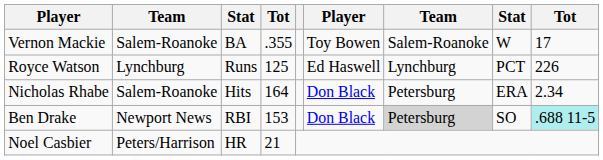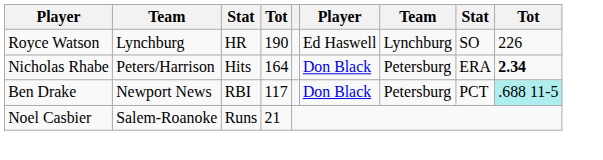- row: Vernon Mackie | Salem-Roanoke | BA | .355 | Toy Bowen | Salem-Roanoke | W | 17
Royce Watson | column 3: Runs -> HR
Royce Watson | column 4: 125 -> 190
Royce Watson | column 8: PCT -> SO
Nicholas Rhabe | column 2: Salem-Roanoke -> Peters/Harrison
Nicholas Rhabe | column 9: normal -> bold
Ben Drake | column 4: 153 -> 117
Ben Drake | column 7: lightgrey background -> no background
Ben Drake | column 8: SO -> PCT
Noel Casbier | column 2: Peters/Harrison -> Salem-Roanoke
Noel Casbier | column 3: HR -> Runs
